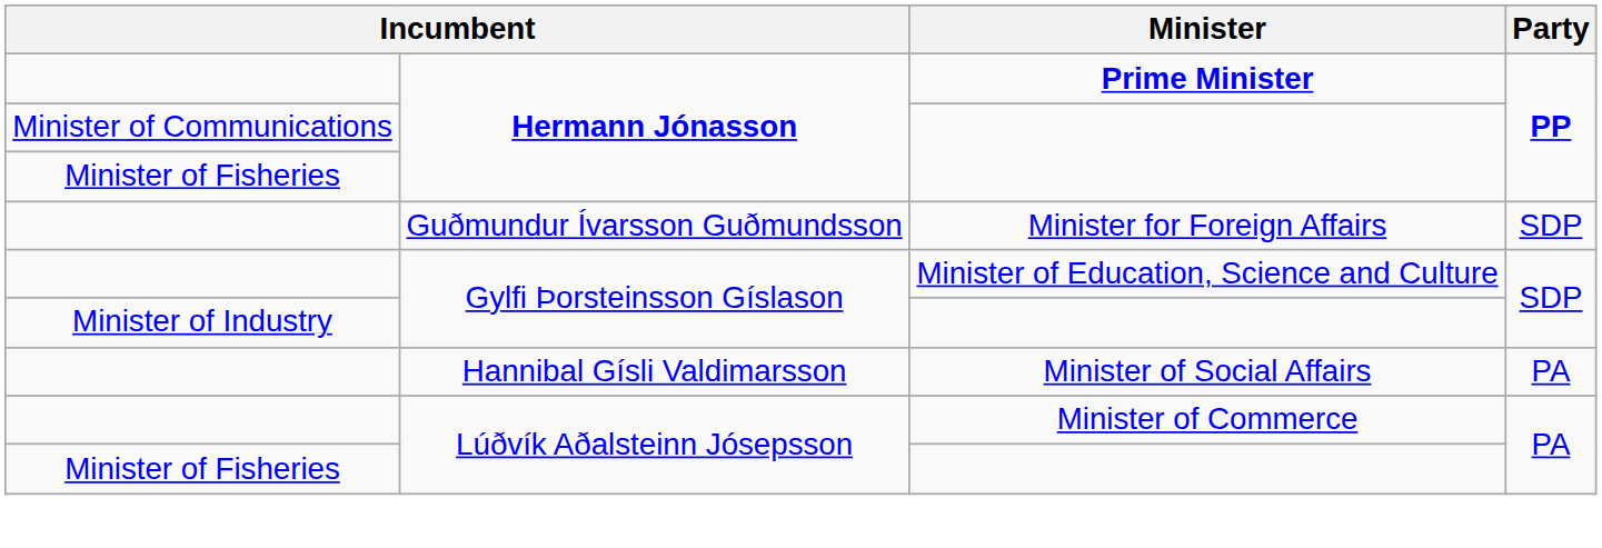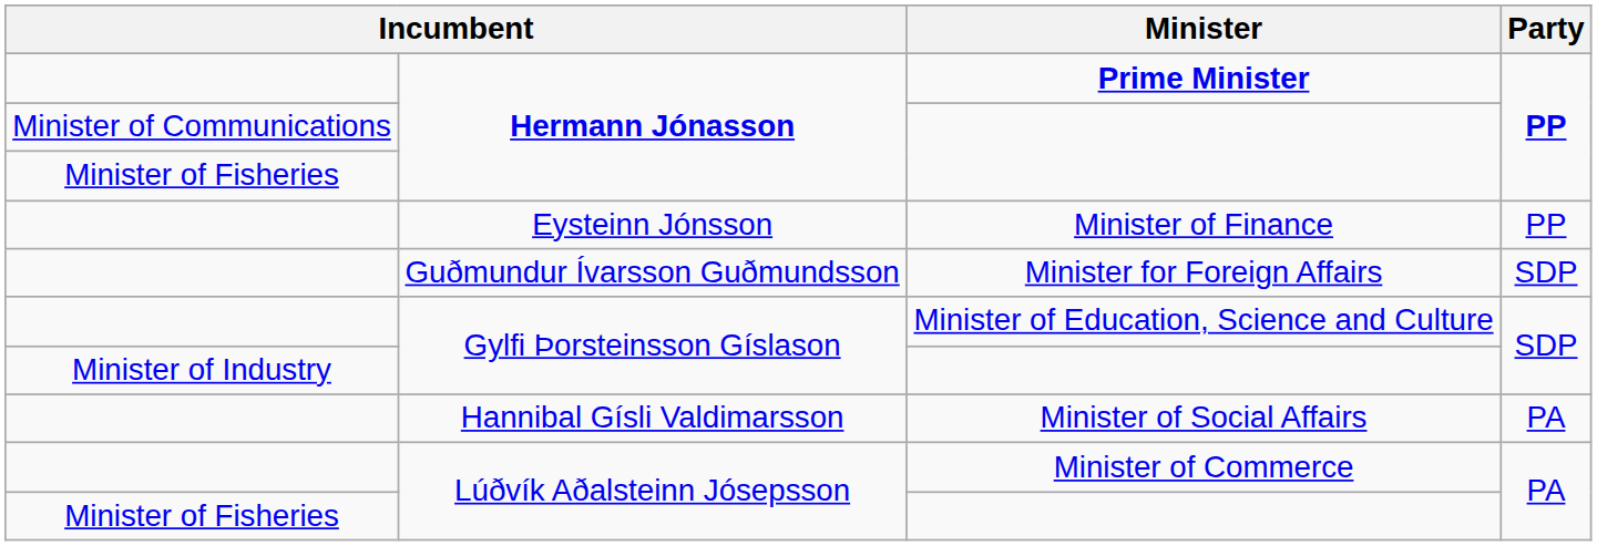+ row: Eysteinn Jónsson | Minister of Finance | PP
